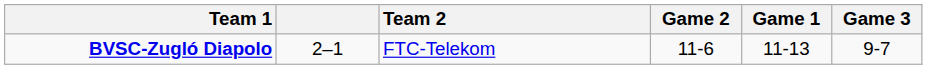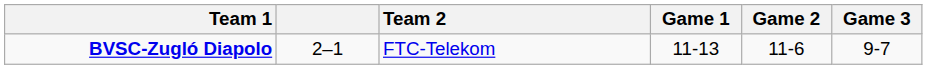columns swapped: Game 1 <-> Game 2
